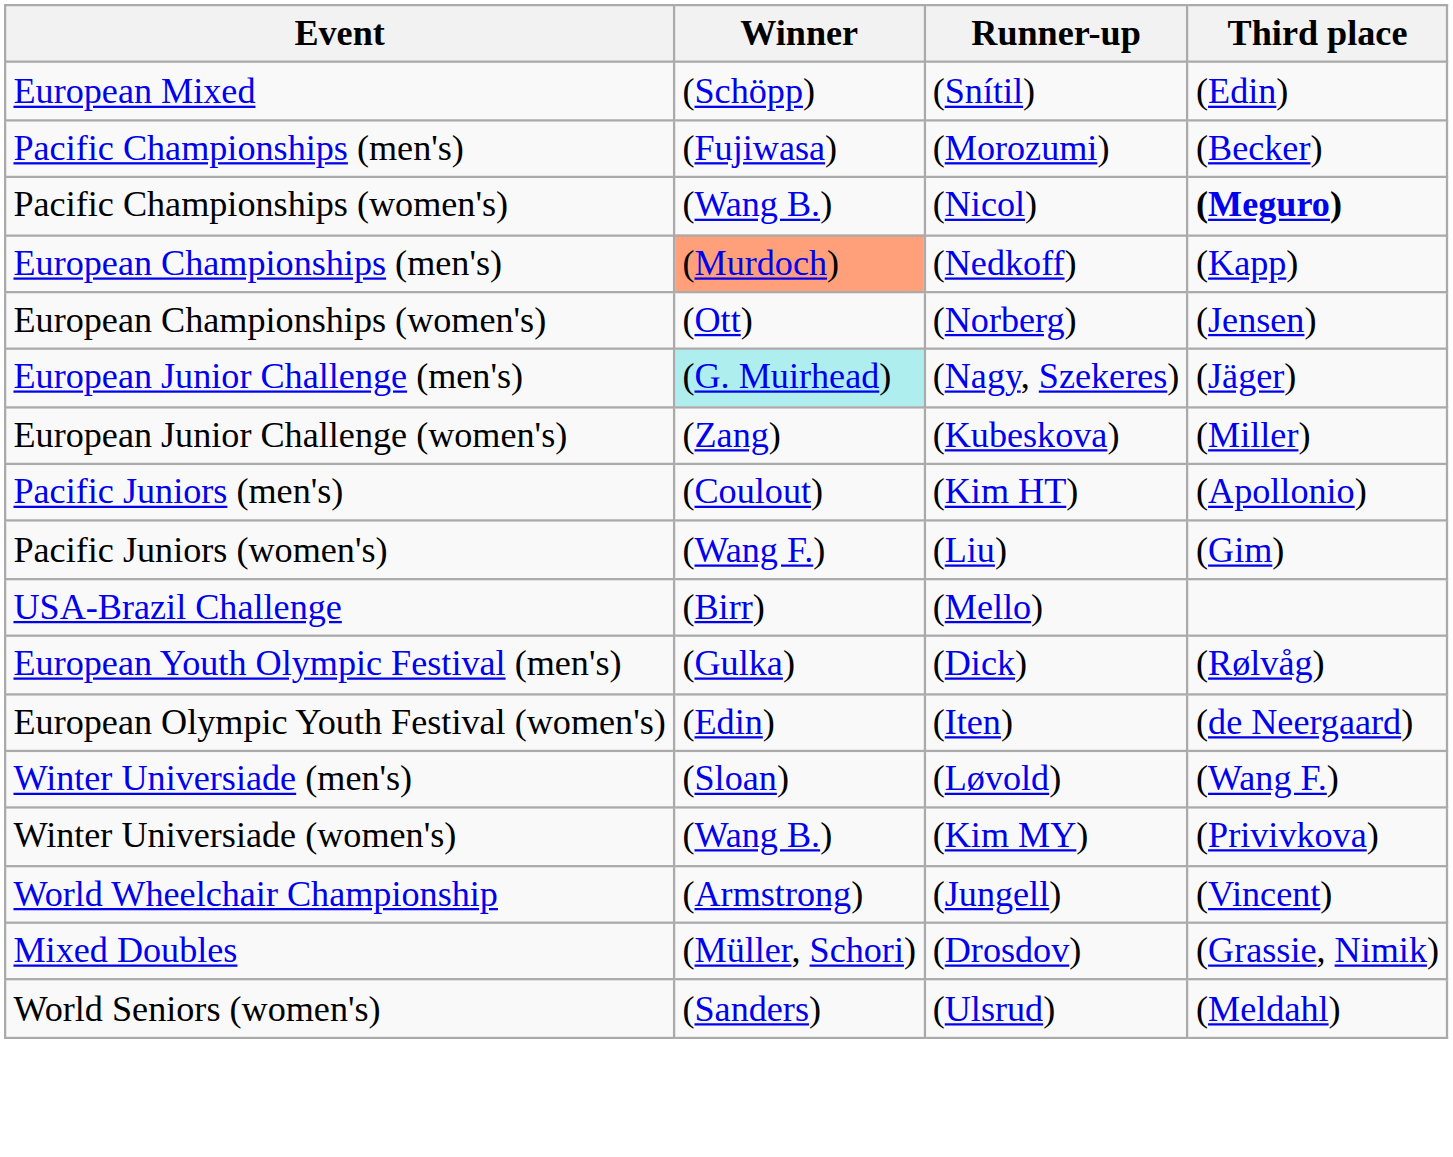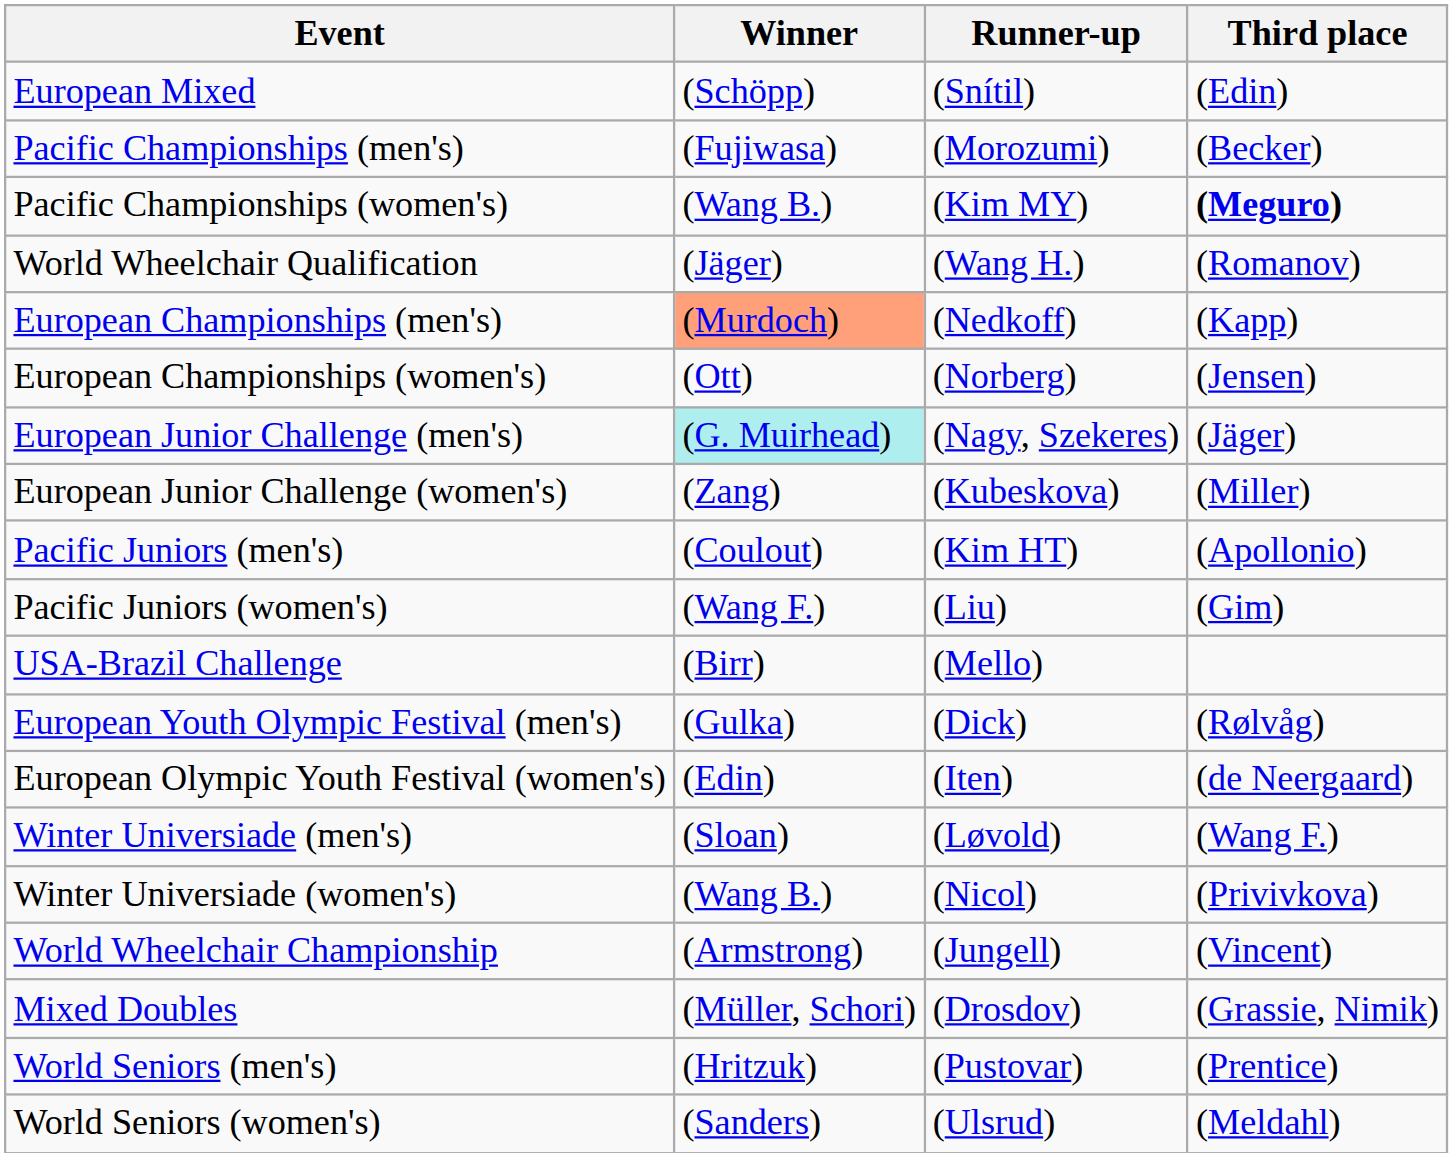Pacific Championships (women's) | Runner-up: (Nicol) -> (Kim MY)
+ row: World Wheelchair Qualification | (Jäger) | (Wang H.) | (Romanov)
Winter Universiade (women's) | Runner-up: (Kim MY) -> (Nicol)
+ row: World Seniors (men's) | (Hritzuk) | (Pustovar) | (Prentice)
